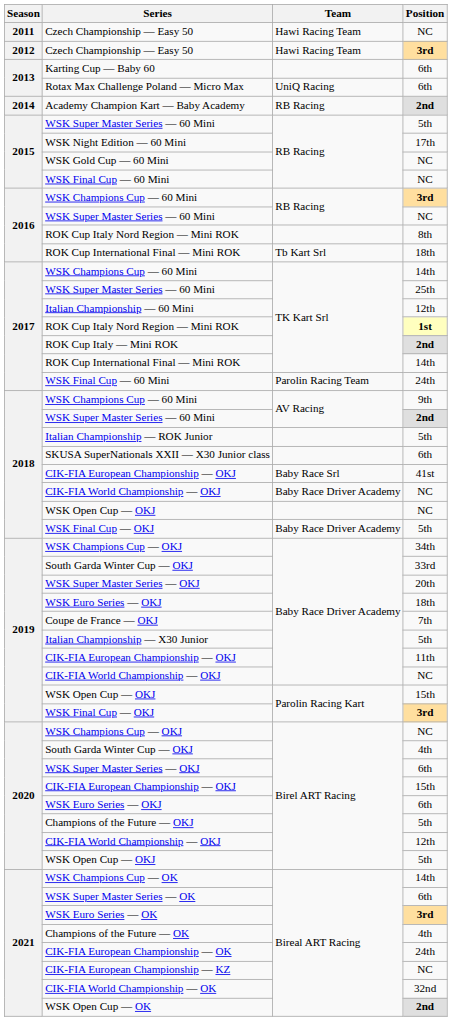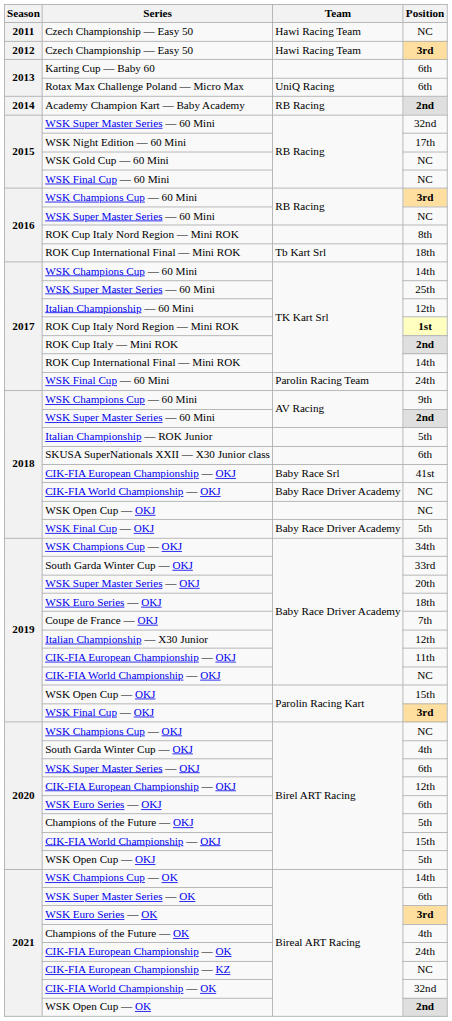2015 / WSK Super Master Series — 60 Mini | Position: 5th -> 32nd
Italian Championship — X30 Junior | Position: 5th -> 12th
2020 / CIK-FIA European Championship — OKJ | Position: 15th -> 12th
2020 / CIK-FIA World Championship — OKJ | Position: 12th -> 15th
